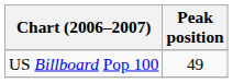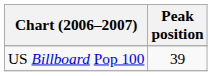US Billboard Pop 100 | Peak position: 49 -> 39
